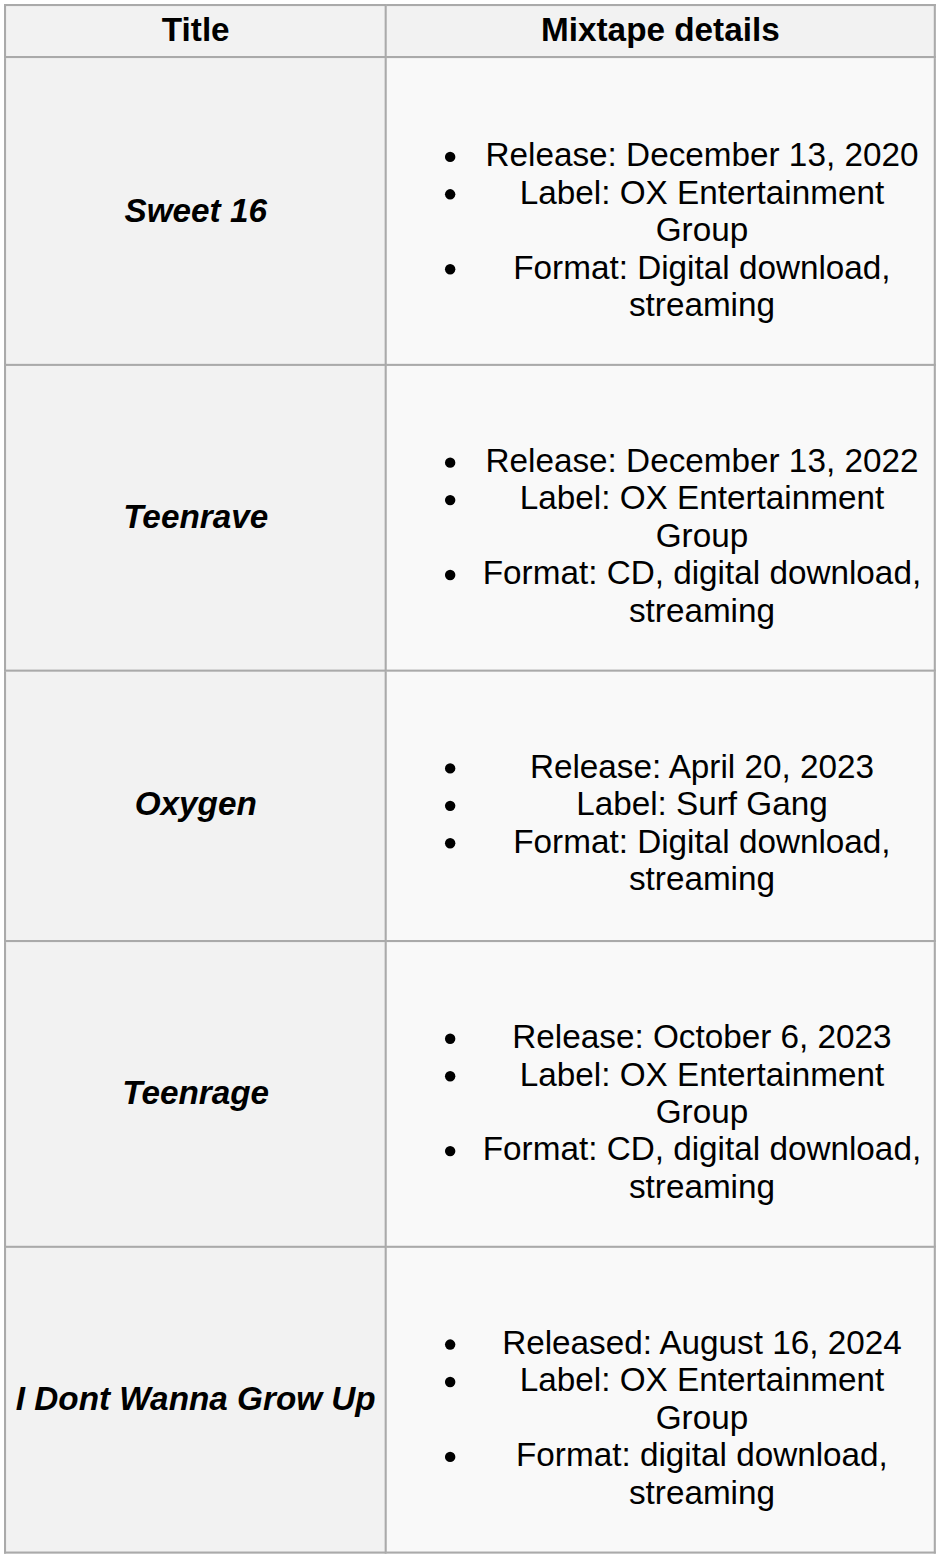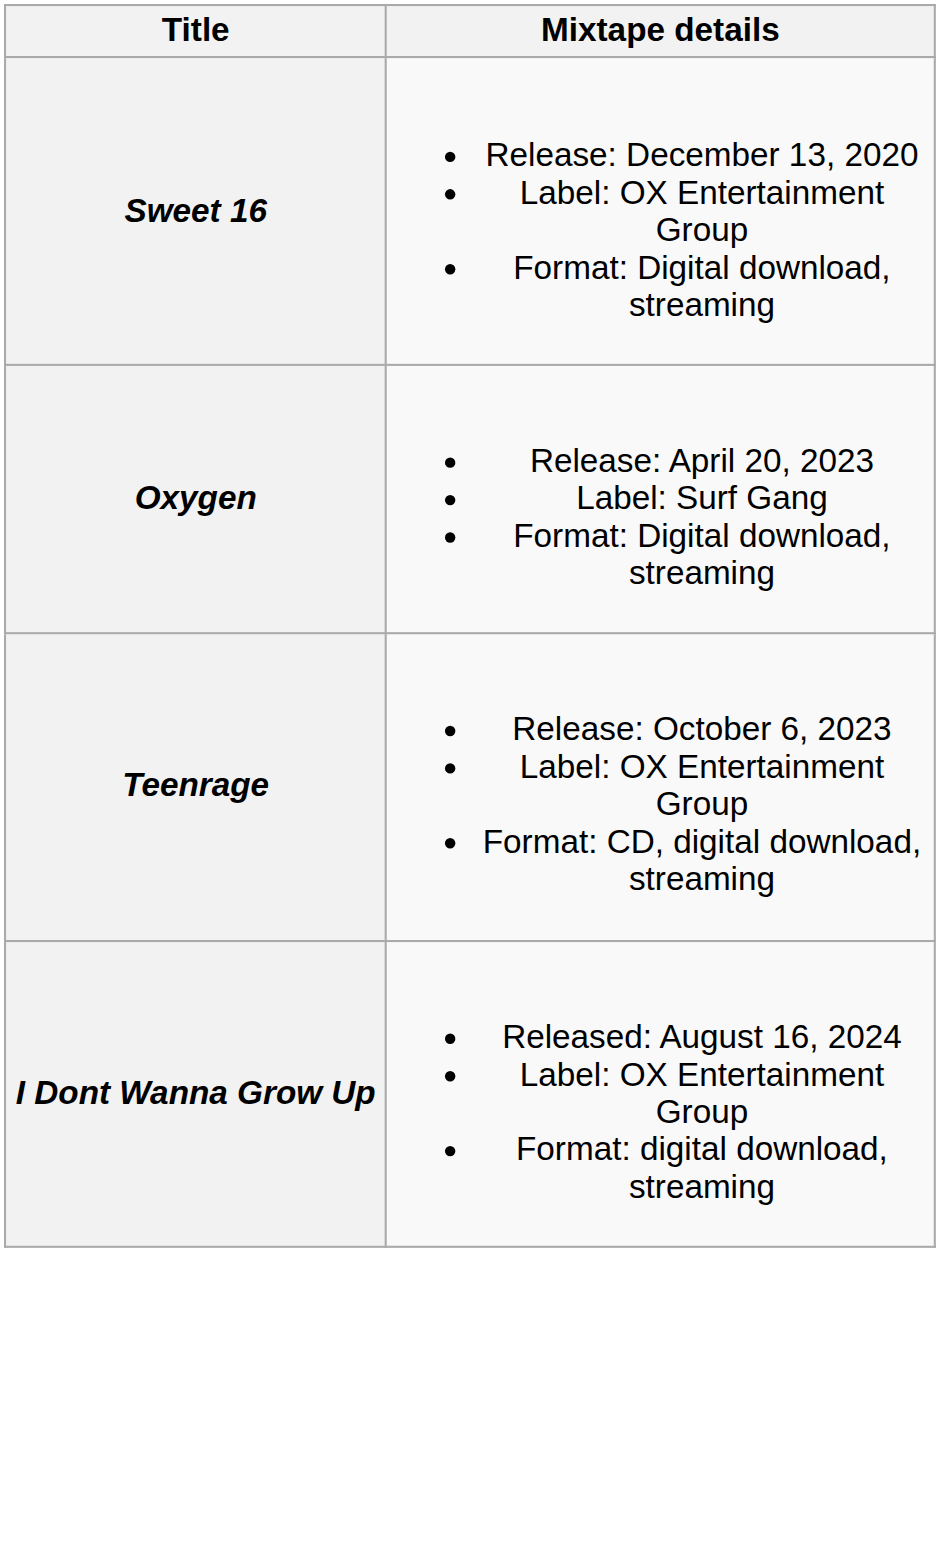- row: Teenrave | Release: December 13, 2022 Label: OX Entertainment Group Format: CD, digital download, streaming
